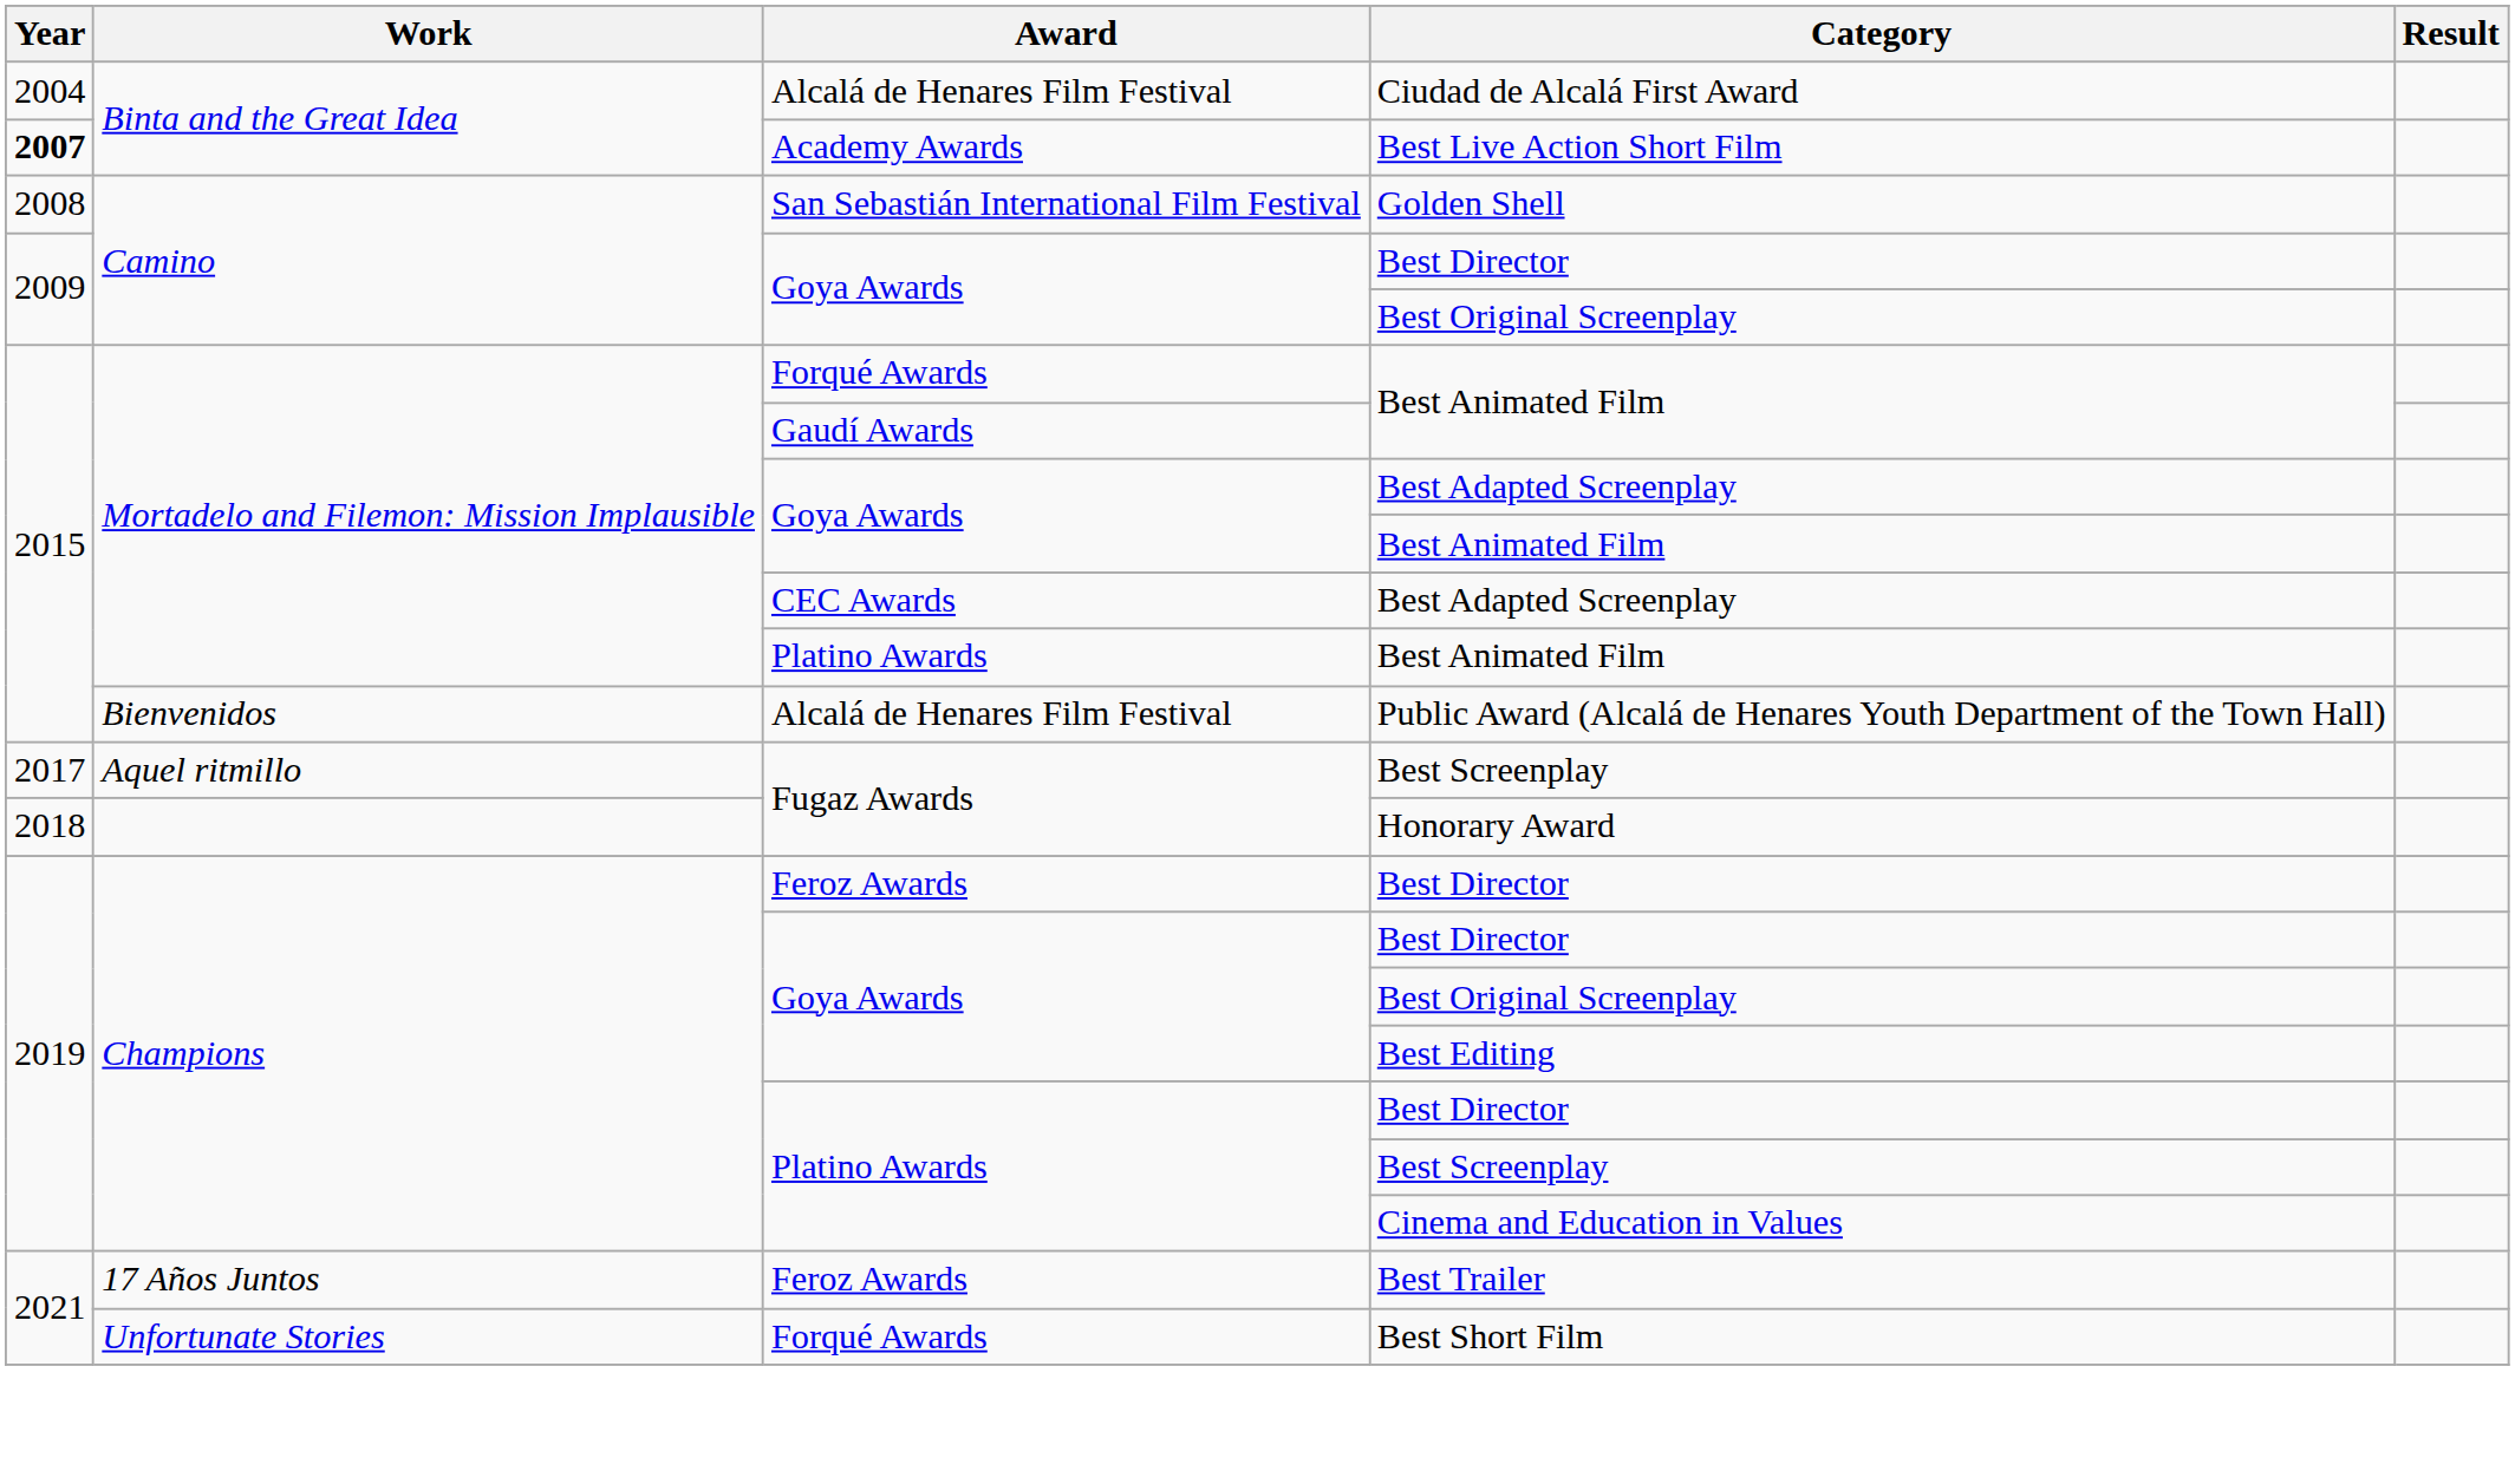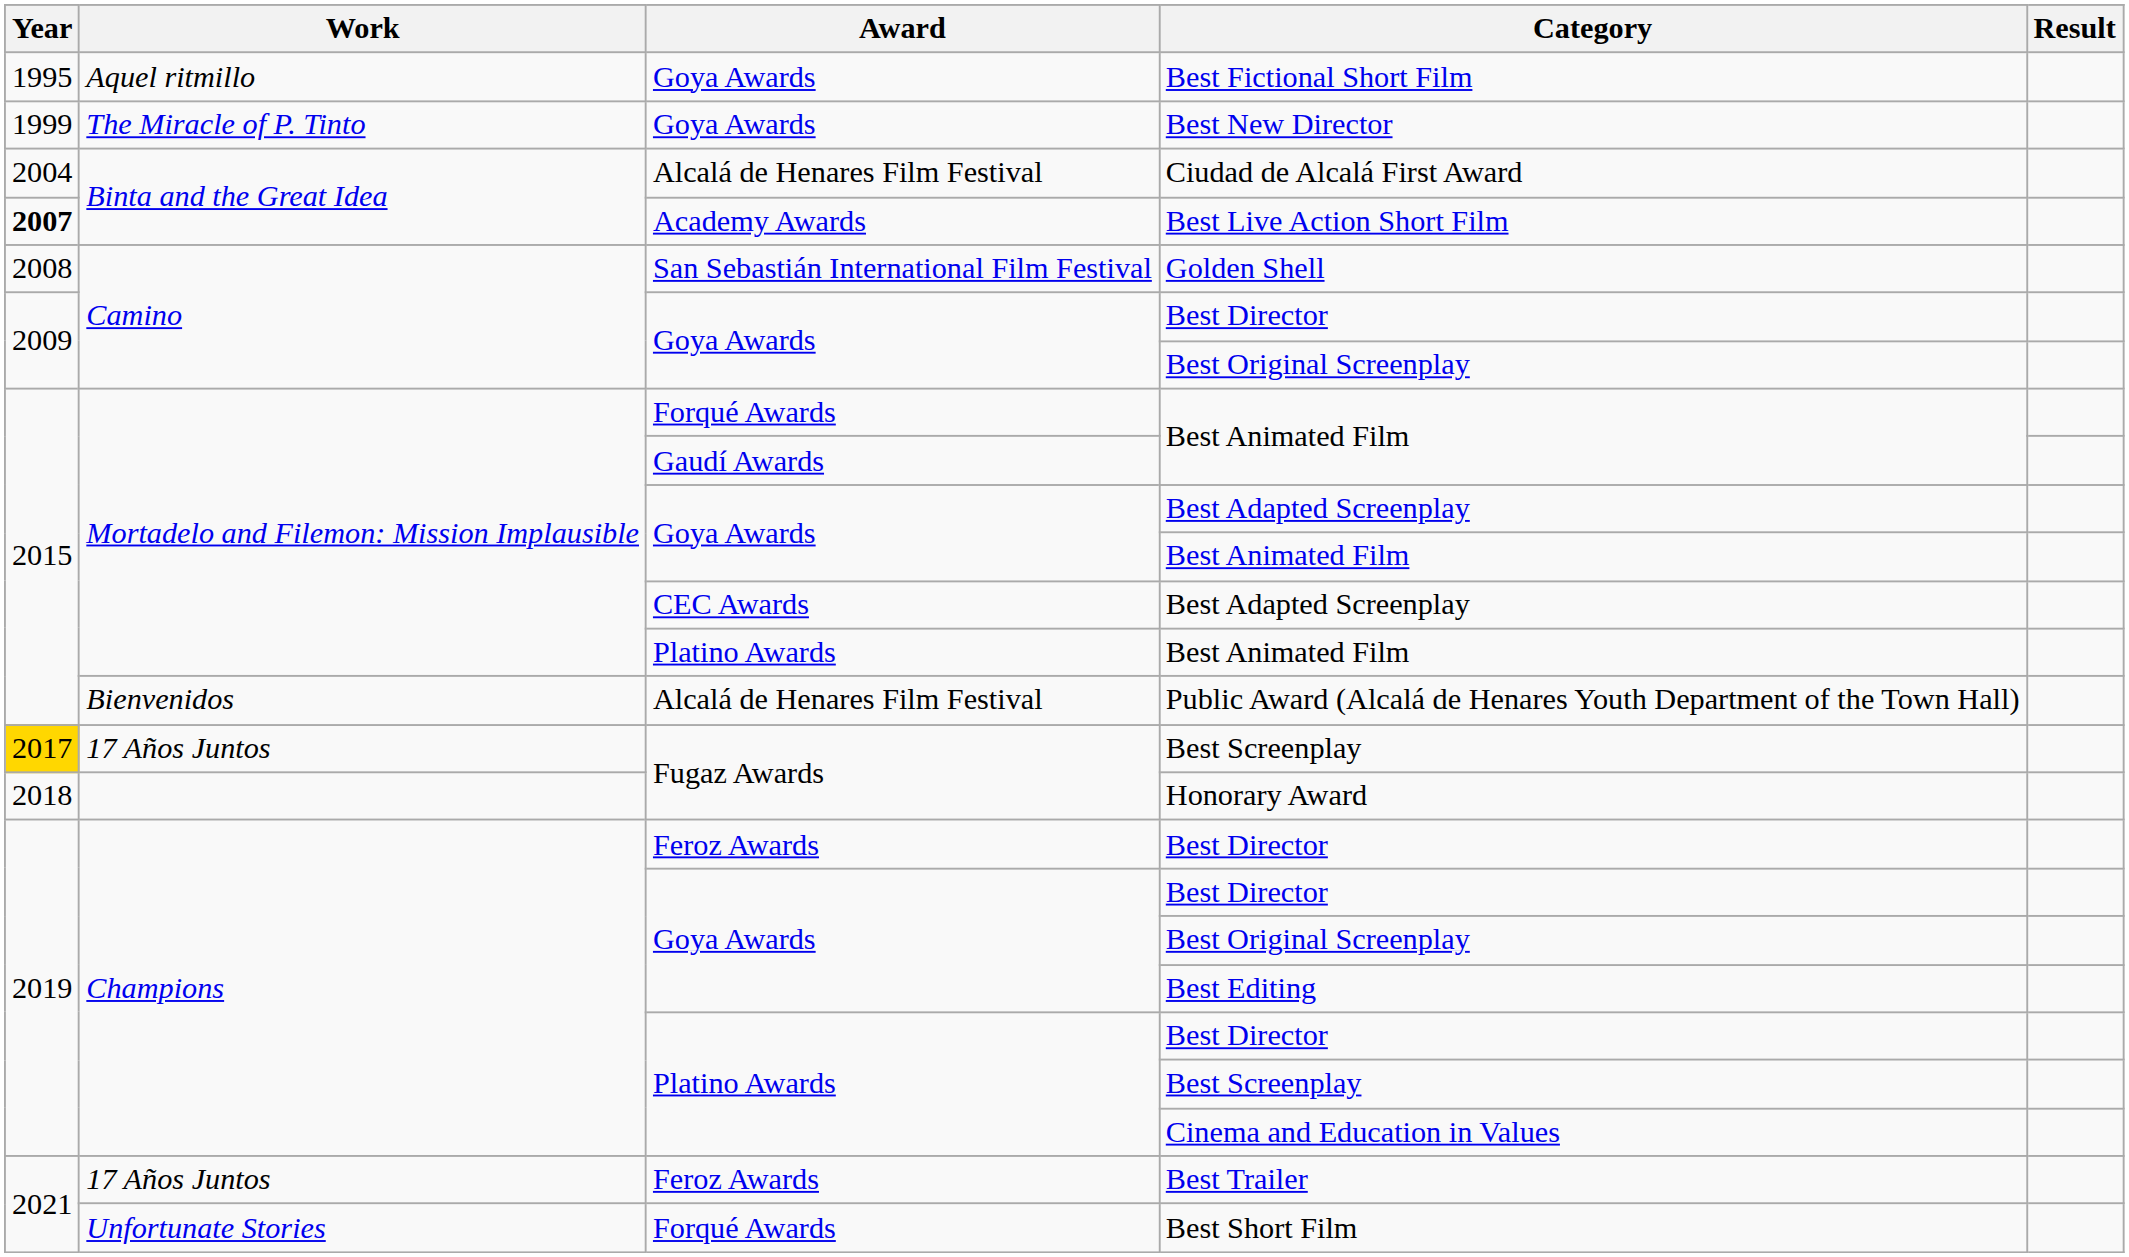+ row: 1995 | Aquel ritmillo | Goya Awards | Best Fictional Short Film
+ row: 1999 | The Miracle of P. Tinto | Goya Awards | Best New Director
Fugaz Awards / Best Screenplay | Year: no background -> gold background
Fugaz Awards / Best Screenplay | Work: Aquel ritmillo -> 17 Años Juntos
